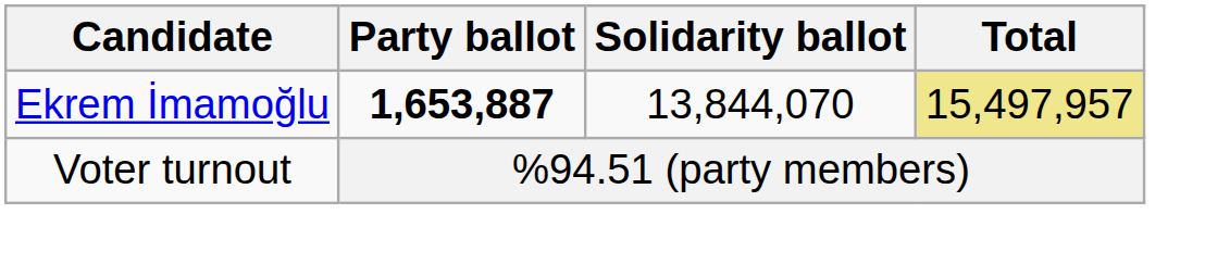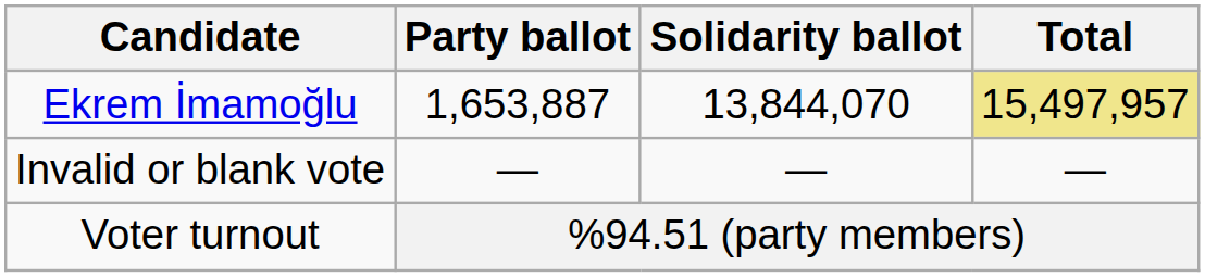Ekrem İmamoğlu | Party ballot: bold -> normal
+ row: Invalid or blank vote | — | — | —
